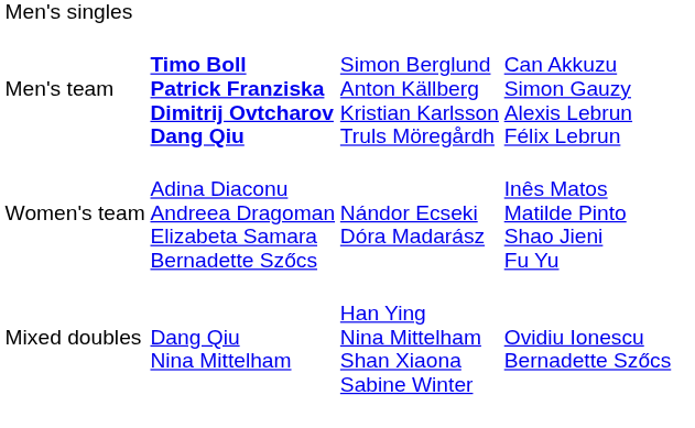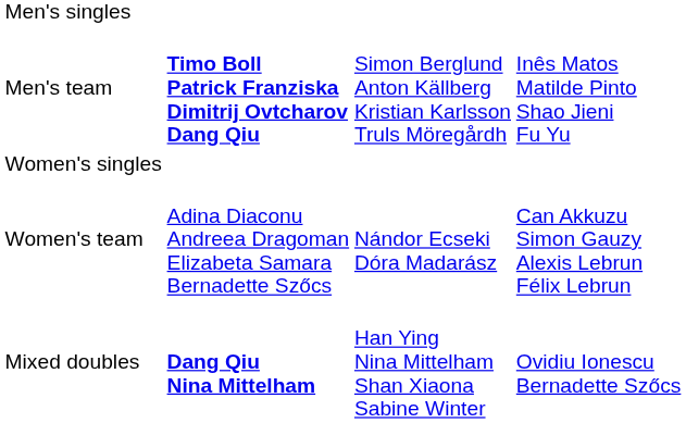Men's team | column 4: Can Akkuzu Simon Gauzy Alexis Lebrun Félix Lebrun -> Inês Matos Matilde Pinto Shao Jieni Fu Yu
+ row: Women's singles
Women's team | column 4: Inês Matos Matilde Pinto Shao Jieni Fu Yu -> Can Akkuzu Simon Gauzy Alexis Lebrun Félix Lebrun
Mixed doubles | column 2: normal -> bold
